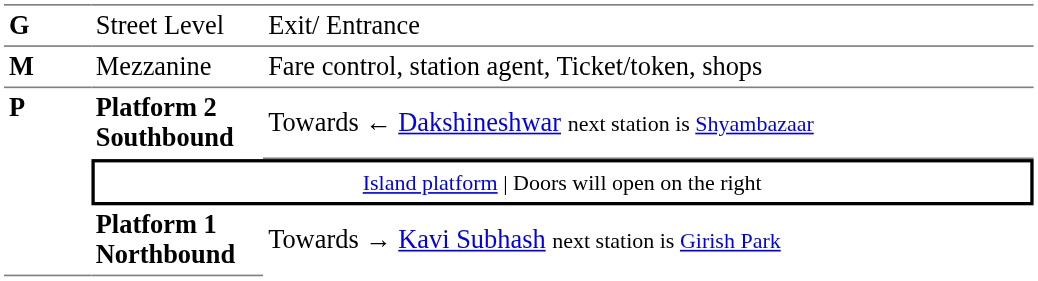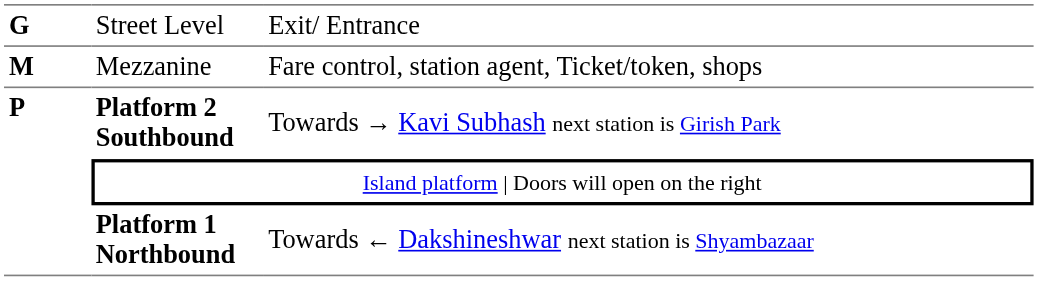Platform 2 Southbound | column 3: Towards ← Dakshineshwar next station is Shyambazaar -> Towards → Kavi Subhash next station is Girish Park
Platform 1 Northbound | column 3: Towards → Kavi Subhash next station is Girish Park -> Towards ← Dakshineshwar next station is Shyambazaar
